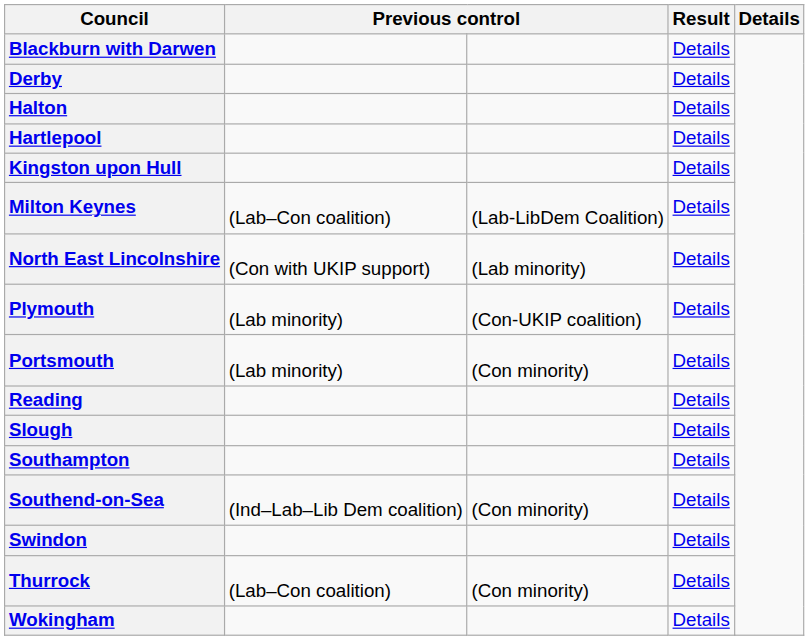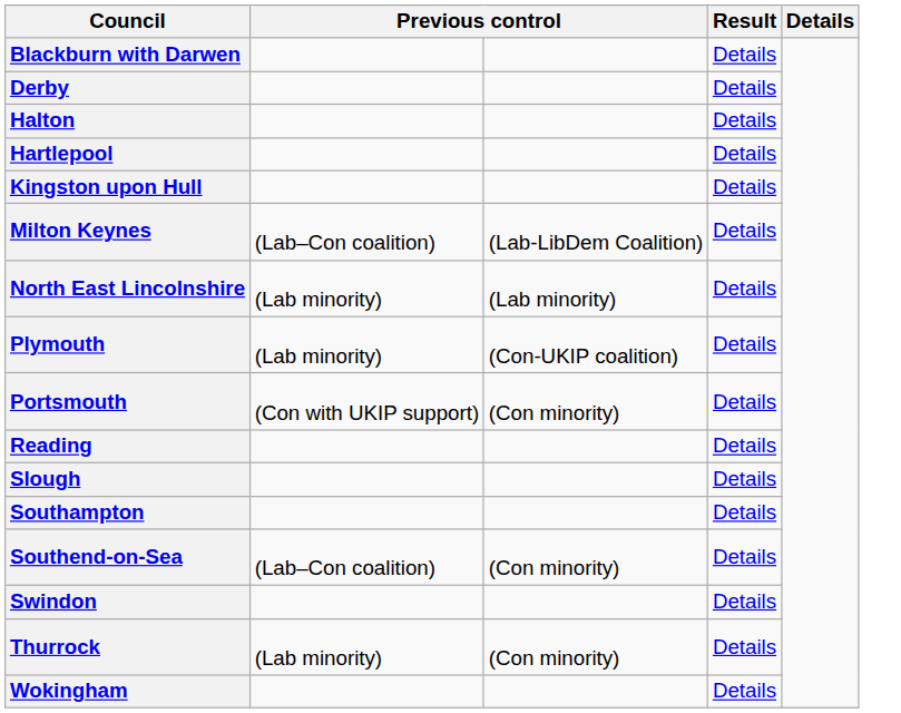North East Lincolnshire | column 2: (Con with UKIP support) -> (Lab minority)
Portsmouth | column 2: (Lab minority) -> (Con with UKIP support)
Southend-on-Sea | column 2: (Ind–Lab–Lib Dem coalition) -> (Lab–Con coalition)
Thurrock | column 2: (Lab–Con coalition) -> (Lab minority)
